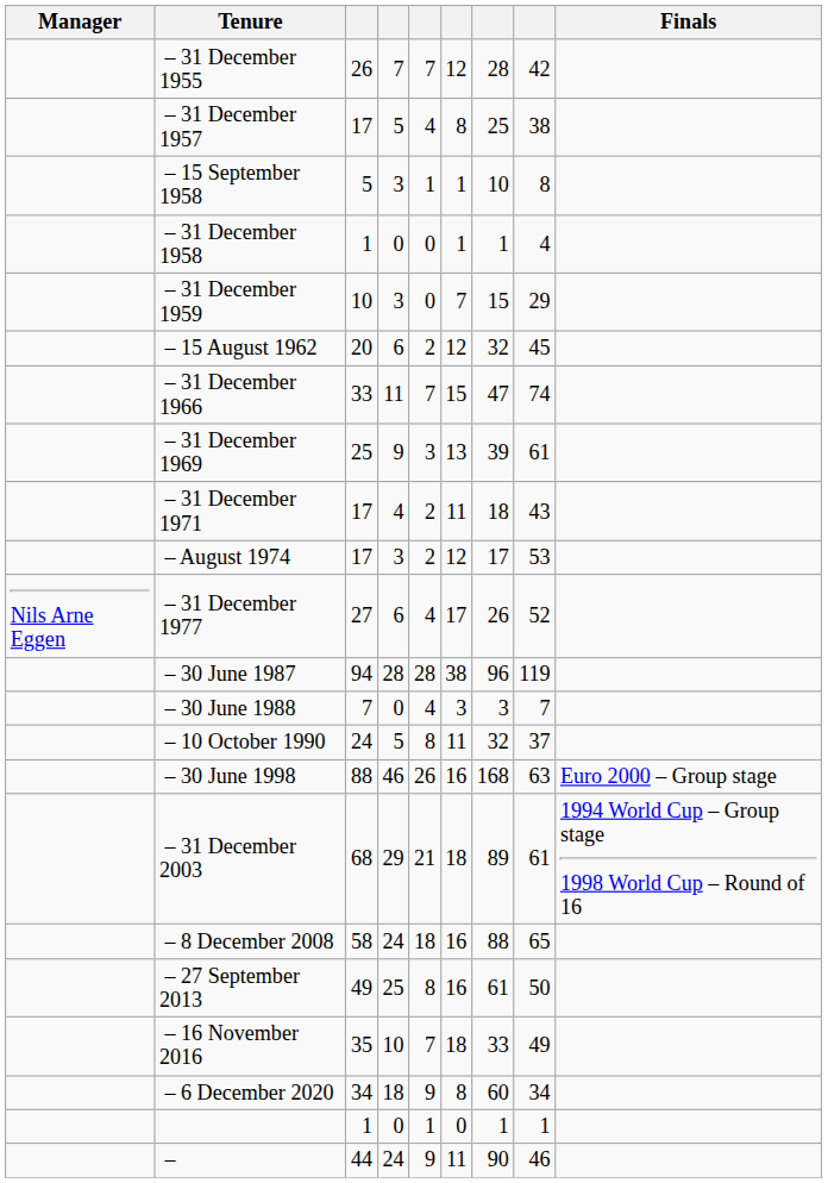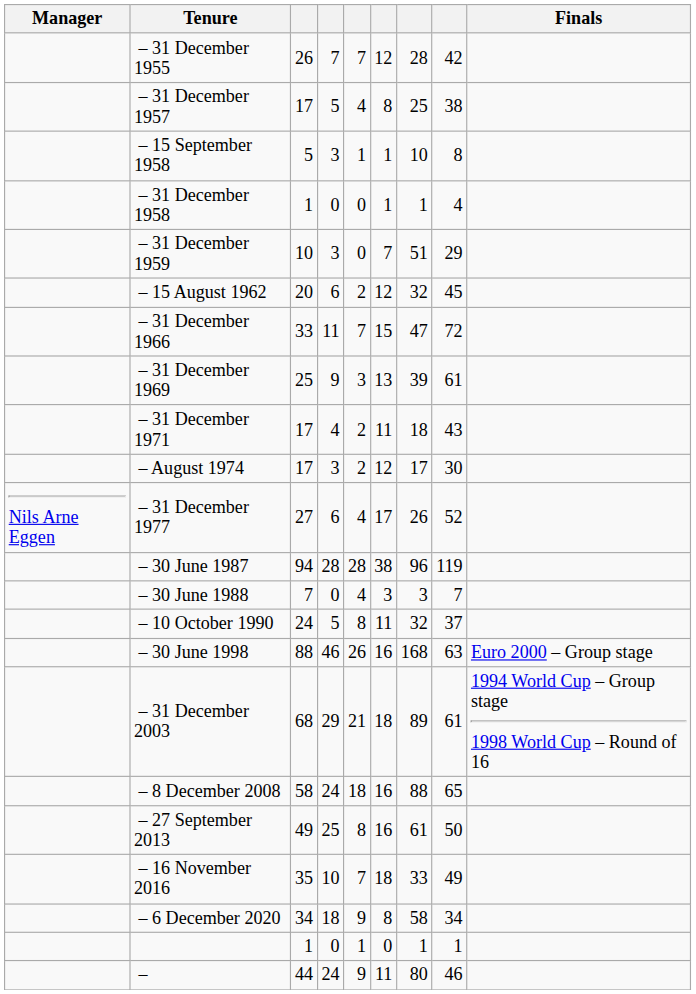– 31 December 1959 | column 7: 15 -> 51
– 31 December 1966 | column 8: 74 -> 72
– August 1974 | column 8: 53 -> 30
– 6 December 2020 | column 7: 60 -> 58
– | column 7: 90 -> 80
